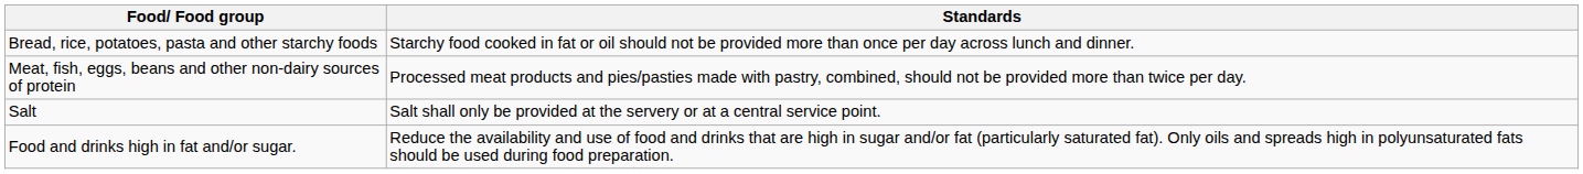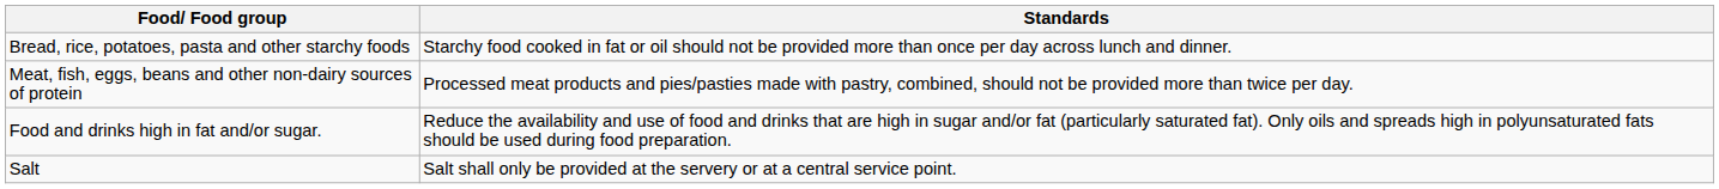rows swapped: Food and drinks high in fat and/or sugar. <-> Salt
